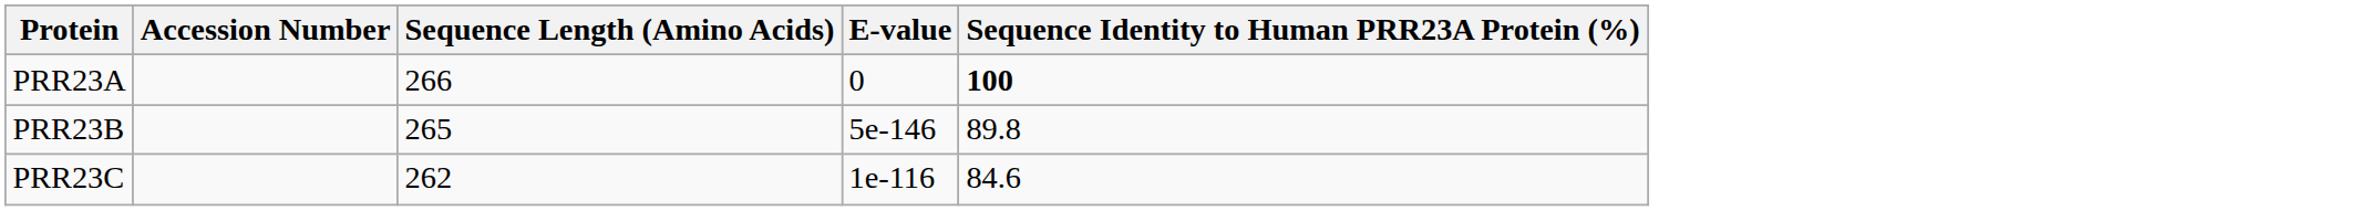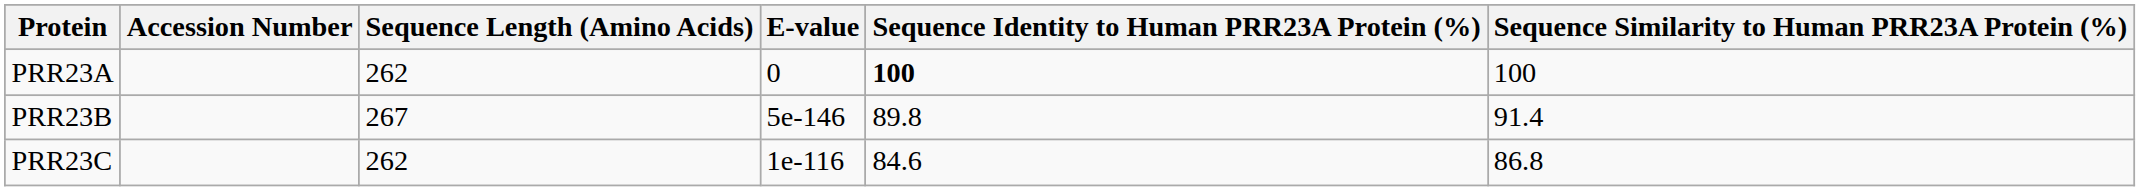+ column: Sequence Similarity to Human PRR23A Protein (%) | 100 | 91.4 | 86.8
PRR23A | Sequence Length (Amino Acids): 266 -> 262
PRR23B | Sequence Length (Amino Acids): 265 -> 267
